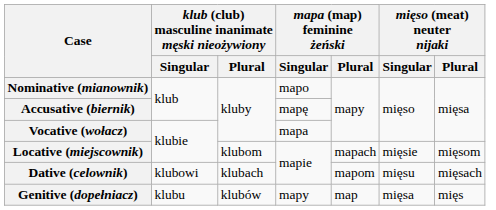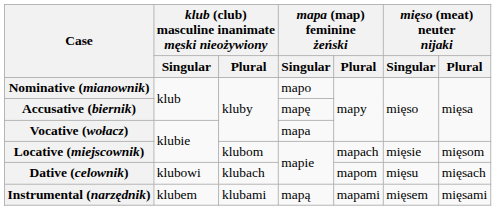- row: Genitive (dopełniacz) | klubu | klubów | mapy | map | mięsa | mięs
+ row: Instrumental (narzędnik) | klubem | klubami | mapą | mapami | mięsem | mięsami
